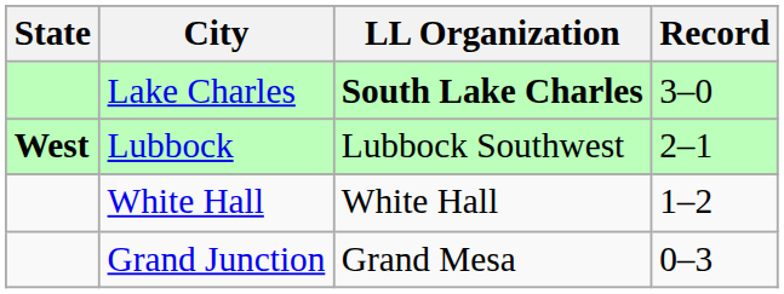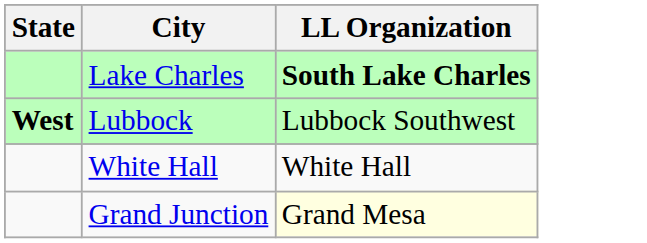- column: Record | 3–0 | 2–1 | 1–2 | 0–3
Grand Junction | LL Organization: no background -> lightyellow background
